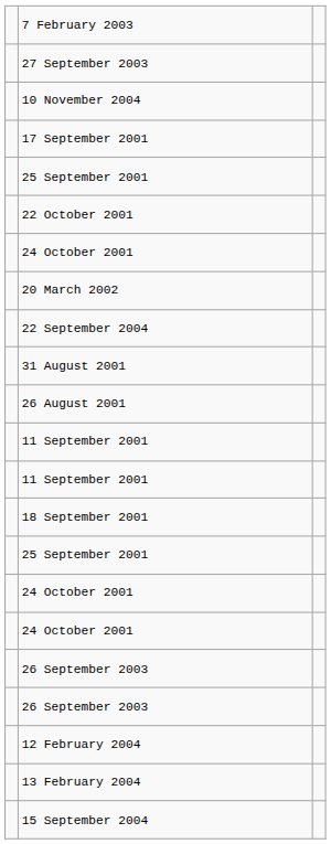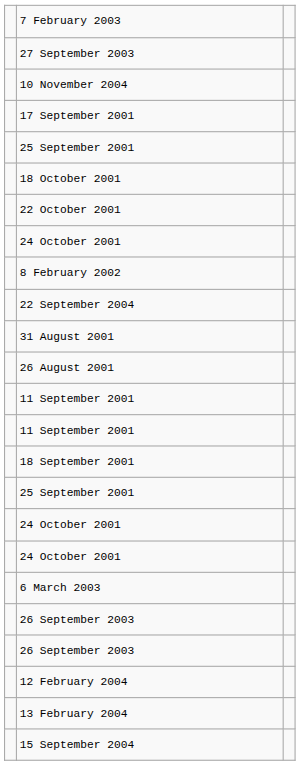+ row: 18 October 2001
+ row: 8 February 2002
- row: 20 March 2002
+ row: 6 March 2003
